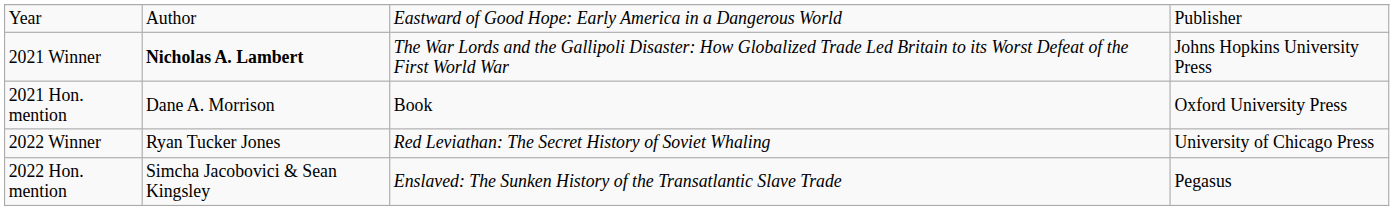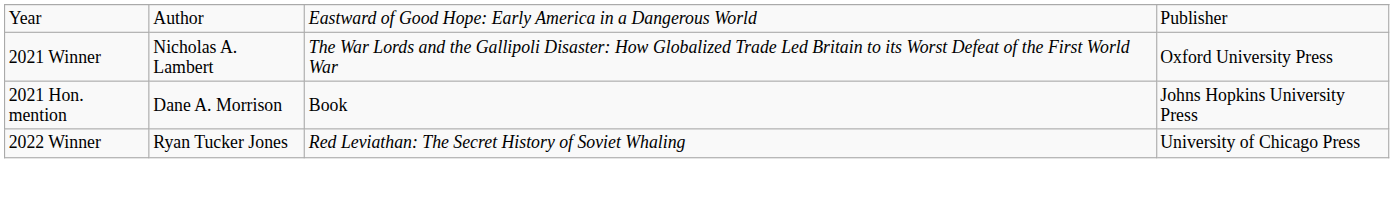2021 Winner | column 2: bold -> normal
2021 Winner | column 4: Johns Hopkins University Press -> Oxford University Press
2021 Hon. mention | column 4: Oxford University Press -> Johns Hopkins University Press
- row: 2022 Hon. mention | Simcha Jacobovici & Sean Kingsley | Enslaved: The Sunken History of the Transatlantic Slave Trade | Pegasus
